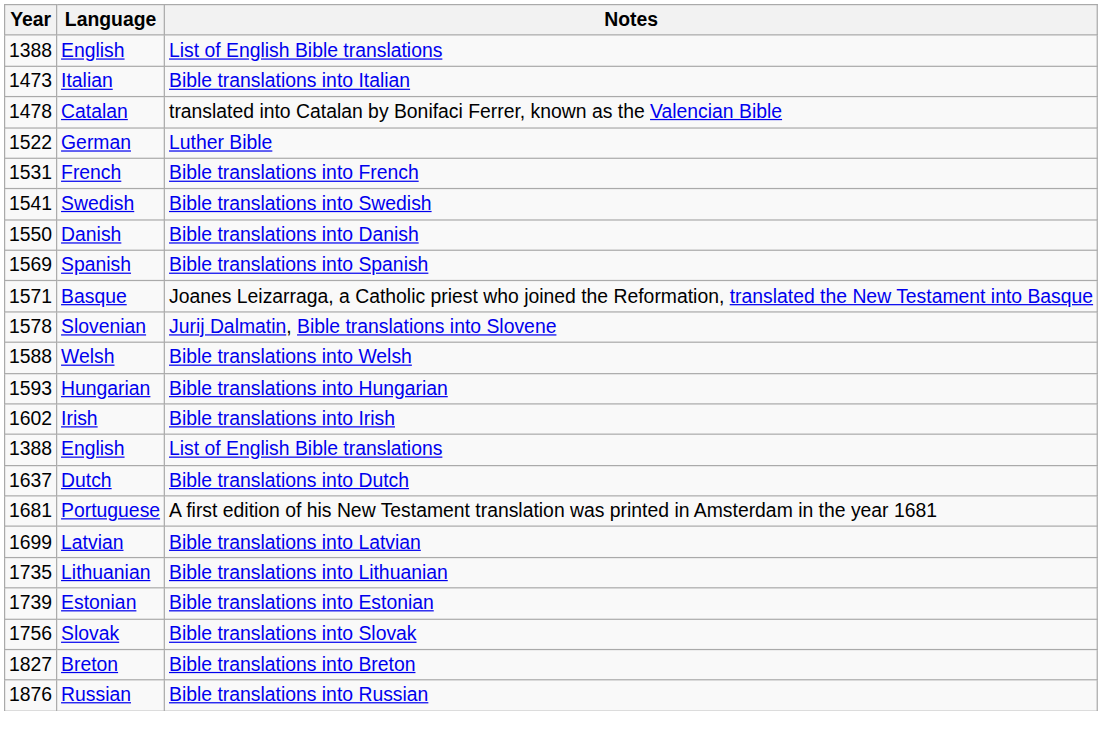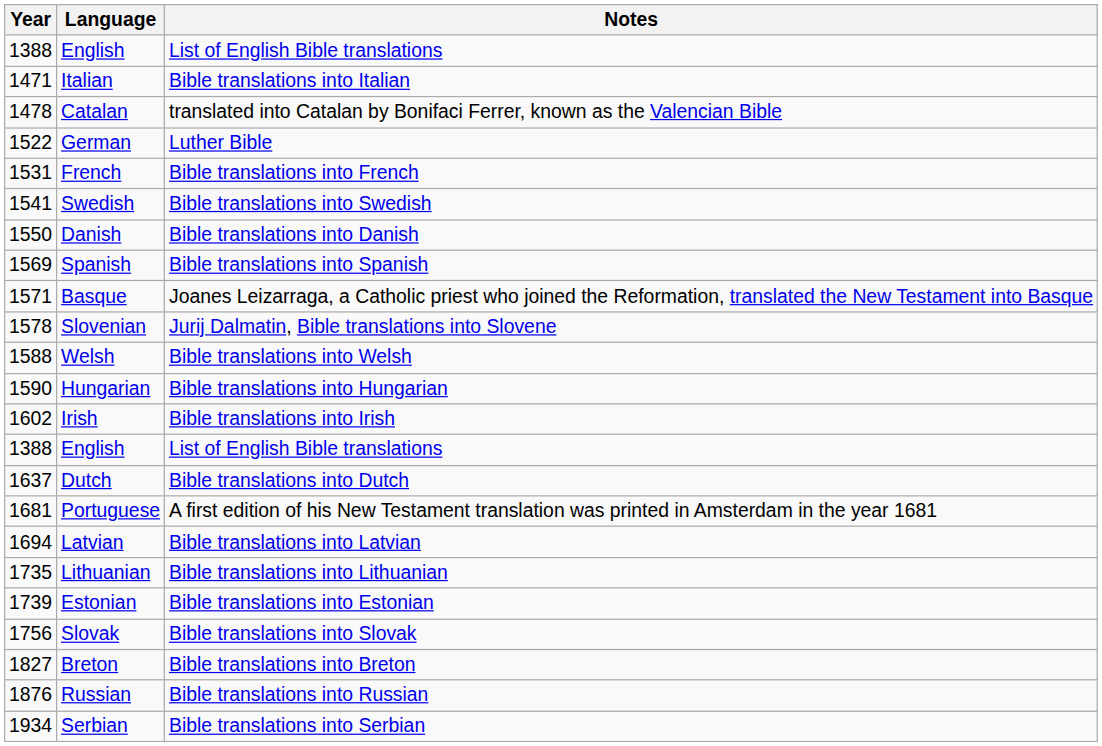Italian | Year: 1473 -> 1471
Hungarian | Year: 1593 -> 1590
Latvian | Year: 1699 -> 1694
+ row: 1934 | Serbian | Bible translations into Serbian
